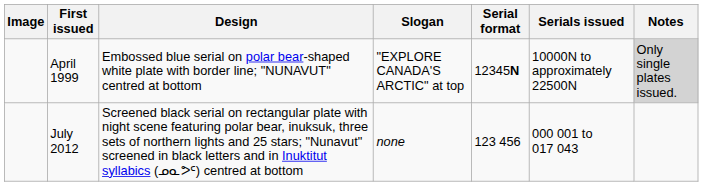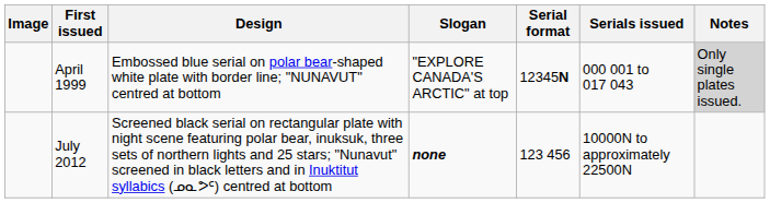April 1999 | Serials issued: 10000N to approximately 22500N -> 000 001 to 017 043
July 2012 | Slogan: normal -> bold
July 2012 | Serials issued: 000 001 to 017 043 -> 10000N to approximately 22500N
